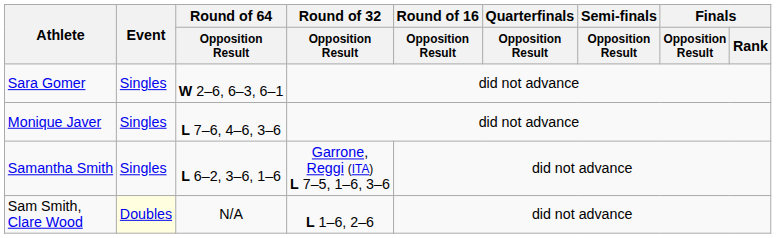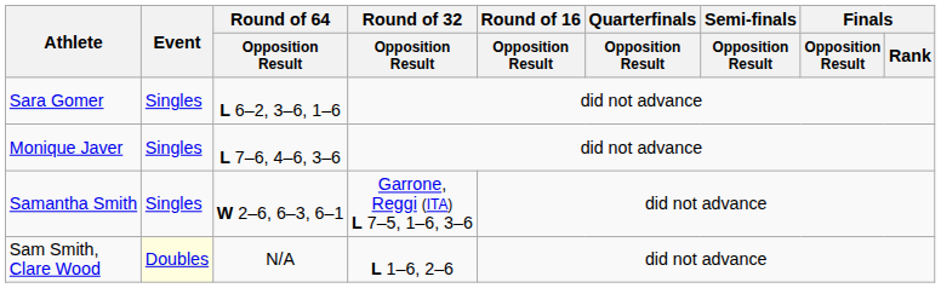Sara Gomer | Round of 64 / Opposition Result: W 2–6, 6–3, 6–1 -> L 6–2, 3–6, 1–6
Samantha Smith | Round of 64 / Opposition Result: L 6–2, 3–6, 1–6 -> W 2–6, 6–3, 6–1
